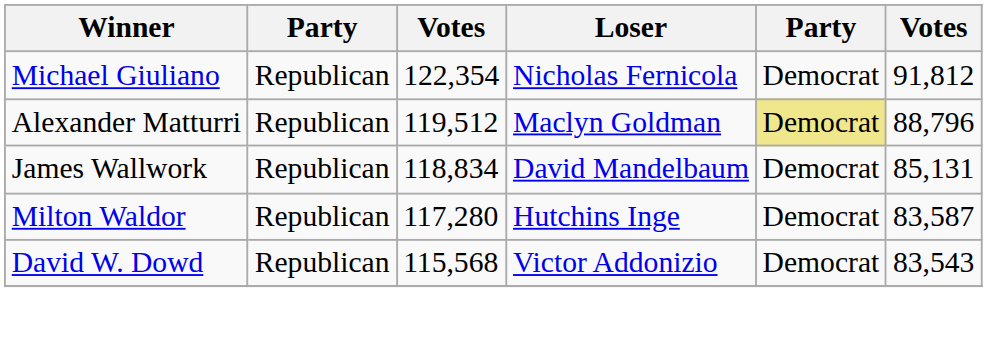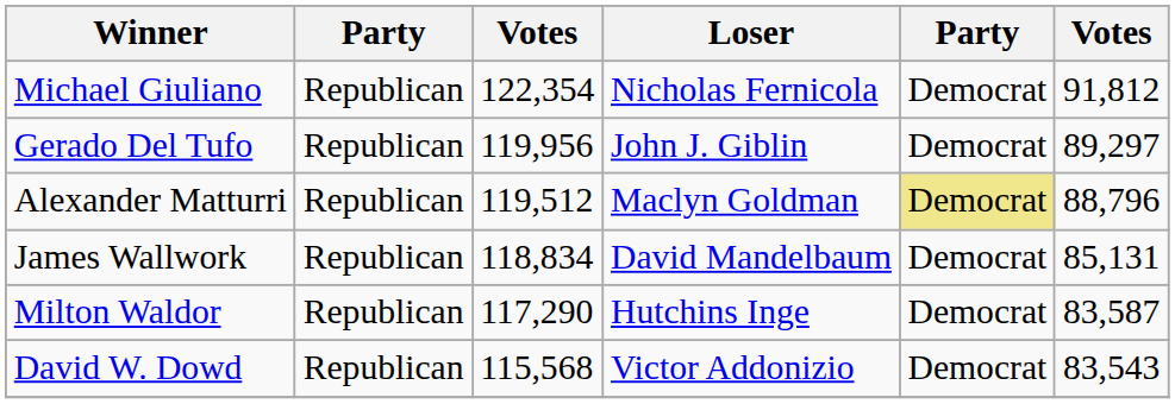+ row: Gerado Del Tufo | Republican | 119,956 | John J. Giblin | Democrat | 89,297
Milton Waldor | column 3: 117,280 -> 117,290
